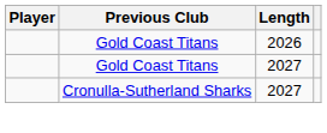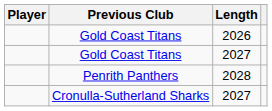+ row: Penrith Panthers | 2028
